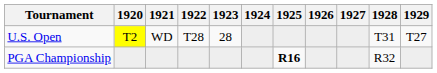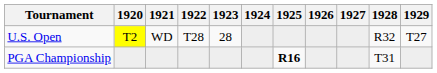U.S. Open | 1928: T31 -> R32
PGA Championship | 1928: R32 -> T31
